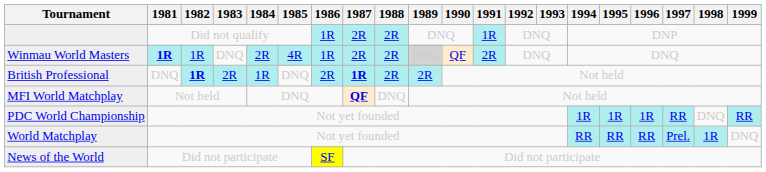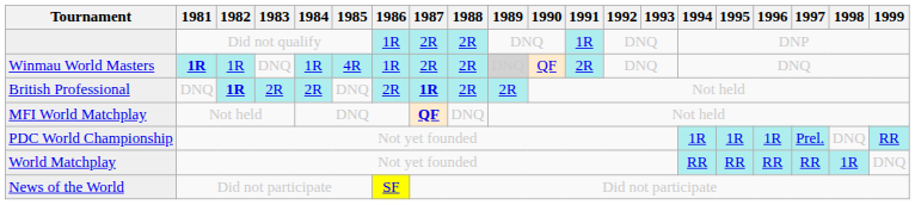Winmau World Masters | 1984: 2R -> 1R
British Professional | 1984: 1R -> 2R
PDC World Championship | 1997: RR -> Prel.
World Matchplay | 1997: Prel. -> RR
